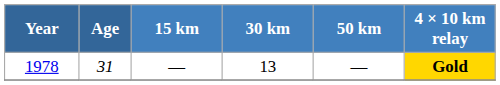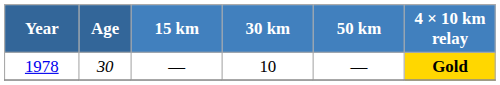1978 | Age: 31 -> 30
1978 | 30 km: 13 -> 10
